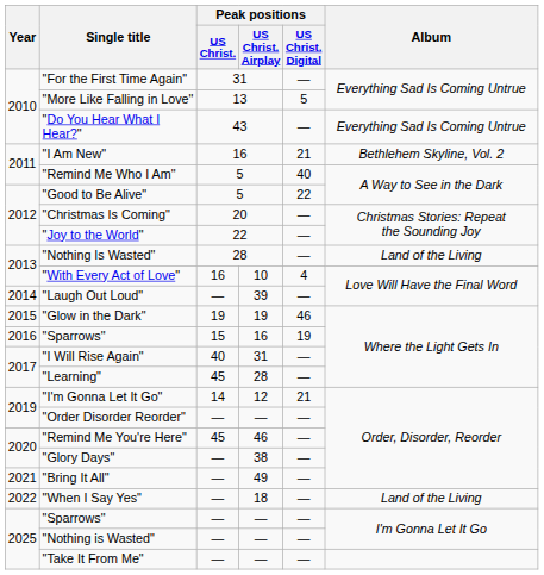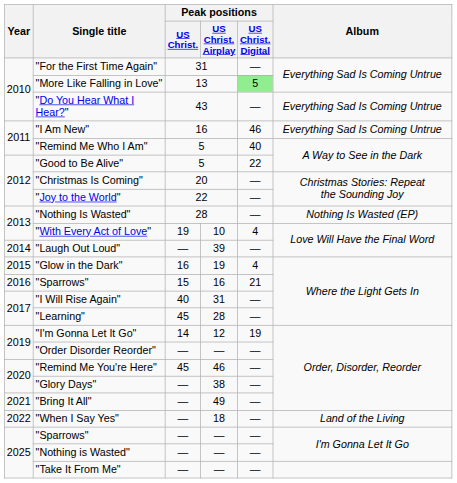"More Like Falling in Love" | Peak positions / US Christ. Digital: no background -> lightgreen background
"I Am New" | Peak positions / US Christ. Digital: 21 -> 46
"I Am New" | Album: Bethlehem Skyline, Vol. 2 -> Everything Sad Is Coming Untrue
"Nothing Is Wasted" | Album: Land of the Living -> Nothing Is Wasted (EP)
"With Every Act of Love" | Peak positions / US Christ.: 16 -> 19
"Glow in the Dark" | Peak positions / US Christ.: 19 -> 16
"Glow in the Dark" | Peak positions / US Christ. Digital: 46 -> 4
"Sparrows" / 16 | Peak positions / US Christ. Digital: 19 -> 21
"I'm Gonna Let It Go" | Peak positions / US Christ. Digital: 21 -> 19
